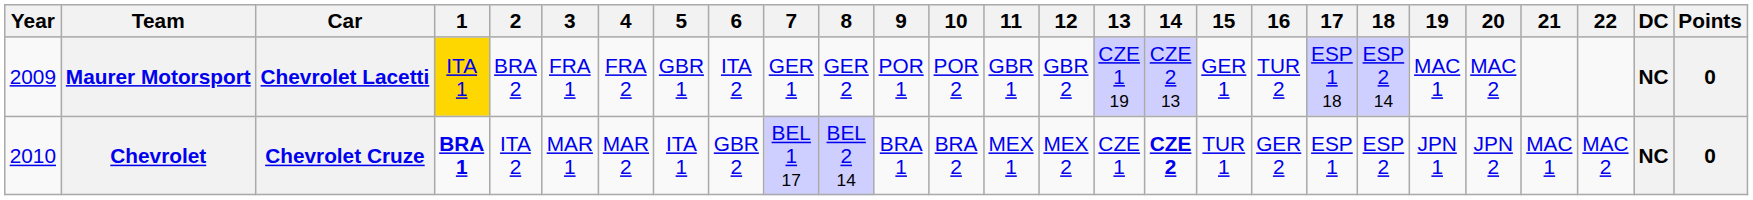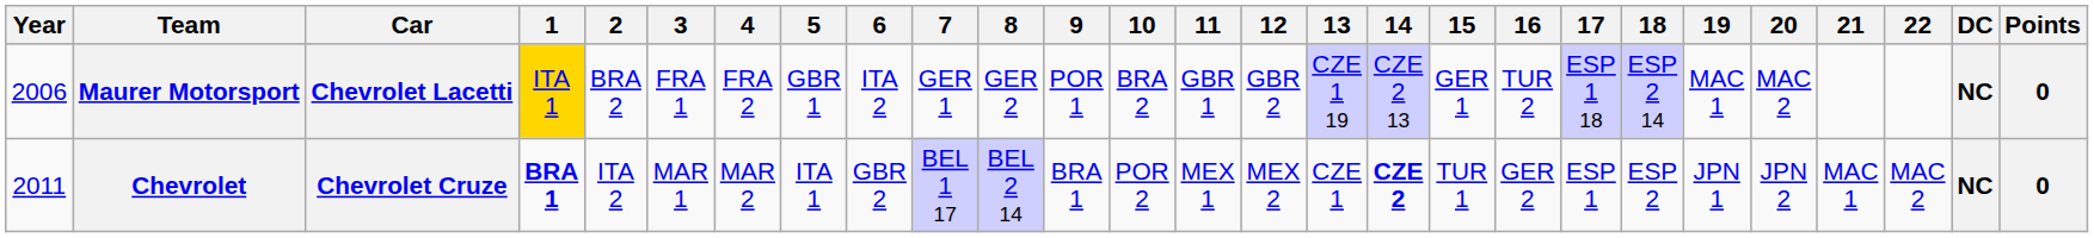Maurer Motorsport | Year: 2009 -> 2006
Maurer Motorsport | 10: POR 2 -> BRA 2
Chevrolet | Year: 2010 -> 2011
Chevrolet | 10: BRA 2 -> POR 2
